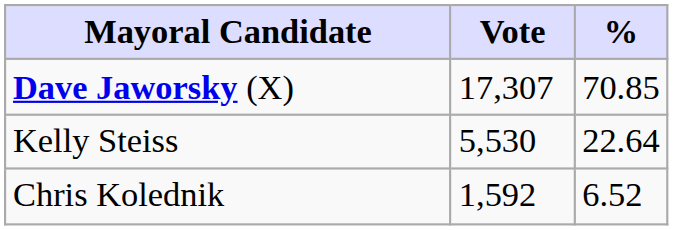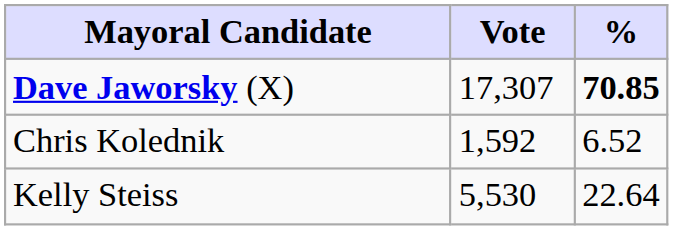Dave Jaworsky (X) | %: normal -> bold
rows swapped: Kelly Steiss <-> Chris Kolednik
